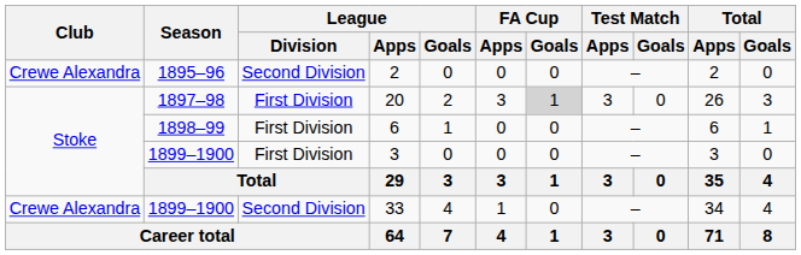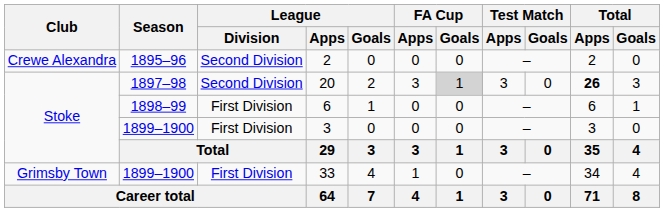20 | League / Division: First Division -> Second Division
20 | Total / Apps: normal -> bold
33 | Club: Crewe Alexandra -> Grimsby Town
33 | League / Division: Second Division -> First Division
